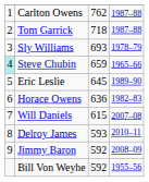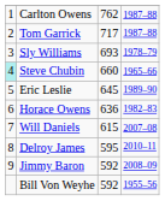Tom Garrick | column 3: 718 -> 717
Steve Chubin | column 3: 659 -> 660
Delroy James | column 3: 593 -> 595
